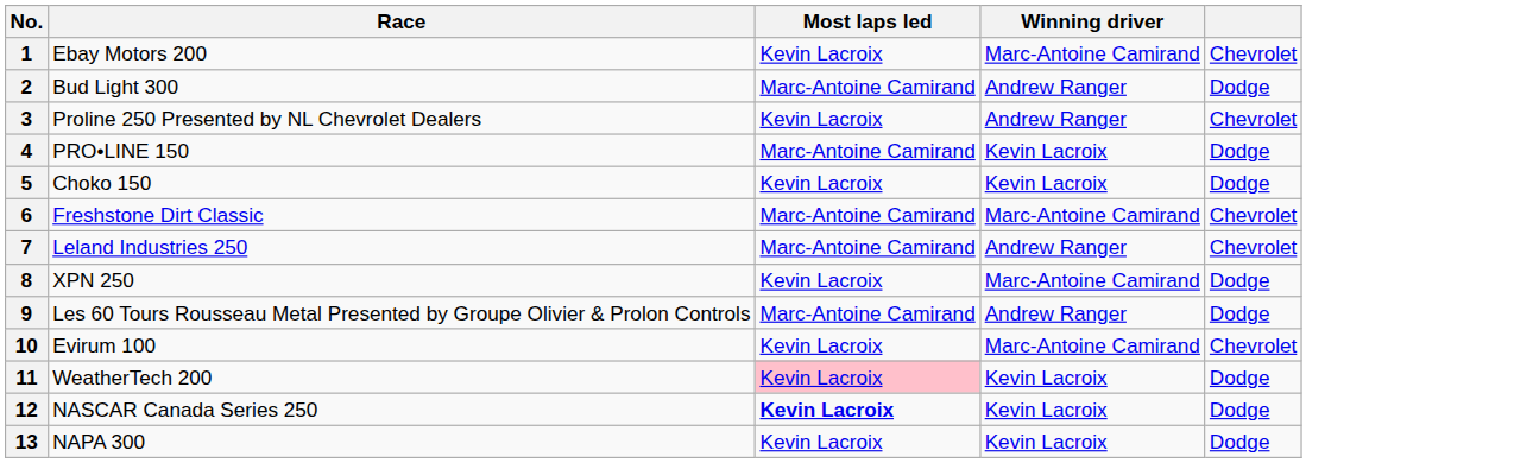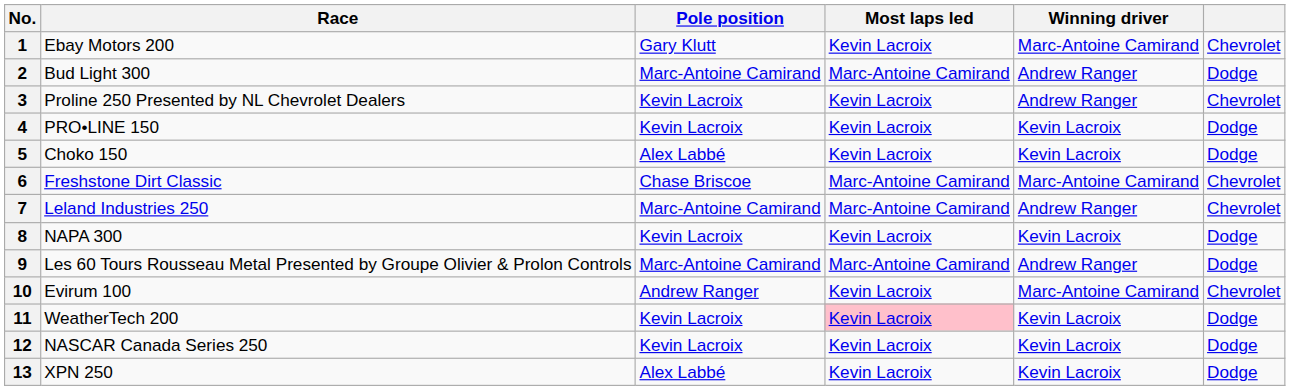+ column: Pole position | Gary Klutt | Marc-Antoine Camirand | Kevin Lacroix | Kevin Lacroix | Alex Labbé | Chase Briscoe | Marc-Antoine Camirand | Kevin Lacroix | Marc-Antoine Camirand | Andrew Ranger | Kevin Lacroix | Kevin Lacroix | Alex Labbé
4 | Most laps led: Marc-Antoine Camirand -> Kevin Lacroix
8 | Race: XPN 250 -> NAPA 300
8 | Winning driver: Marc-Antoine Camirand -> Kevin Lacroix
12 | Most laps led: bold -> normal
13 | Race: NAPA 300 -> XPN 250
